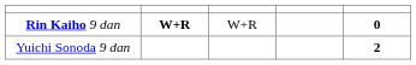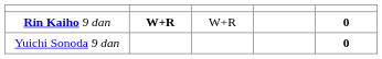Yuichi Sonoda 9 dan | column 5: 2 -> 0
